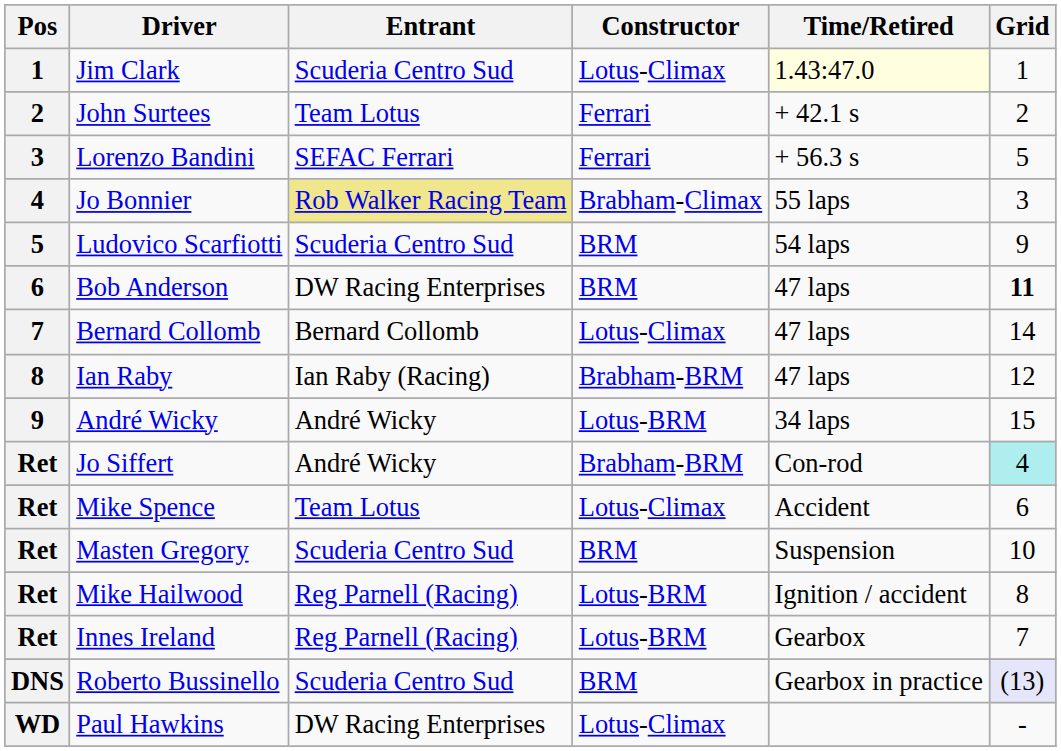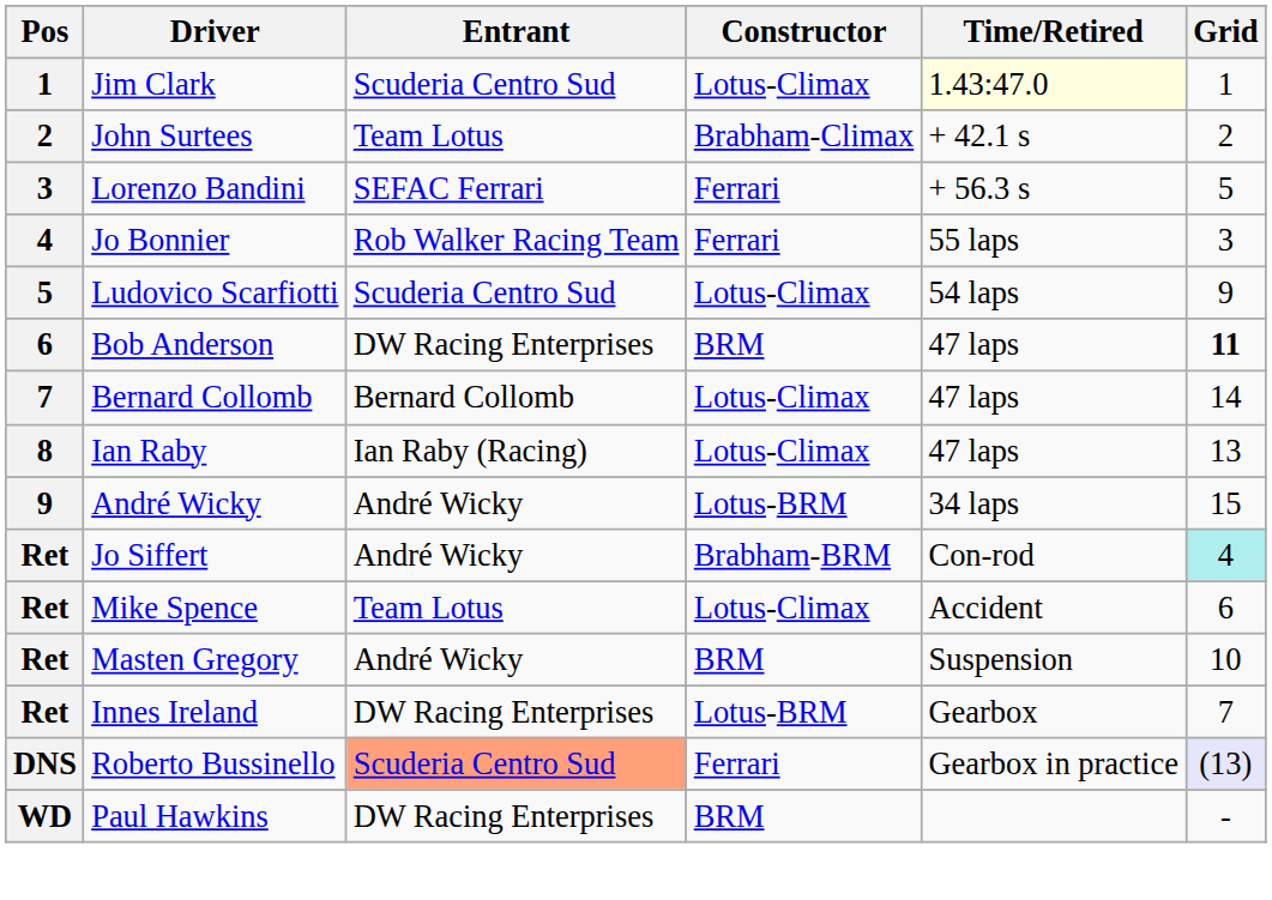John Surtees | Constructor: Ferrari -> Brabham-Climax
Jo Bonnier | Entrant: khaki background -> no background
Jo Bonnier | Constructor: Brabham-Climax -> Ferrari
Ludovico Scarfiotti | Constructor: BRM -> Lotus-Climax
Ian Raby | Constructor: Brabham-BRM -> Lotus-Climax
Ian Raby | Grid: 12 -> 13
Masten Gregory | Entrant: Scuderia Centro Sud -> André Wicky
- row: Ret | Mike Hailwood | Reg Parnell (Racing) | Lotus-BRM | Ignition / accident | 8
Innes Ireland | Entrant: Reg Parnell (Racing) -> DW Racing Enterprises
Roberto Bussinello | Entrant: no background -> lightsalmon background
Roberto Bussinello | Constructor: BRM -> Ferrari
Paul Hawkins | Constructor: Lotus-Climax -> BRM
